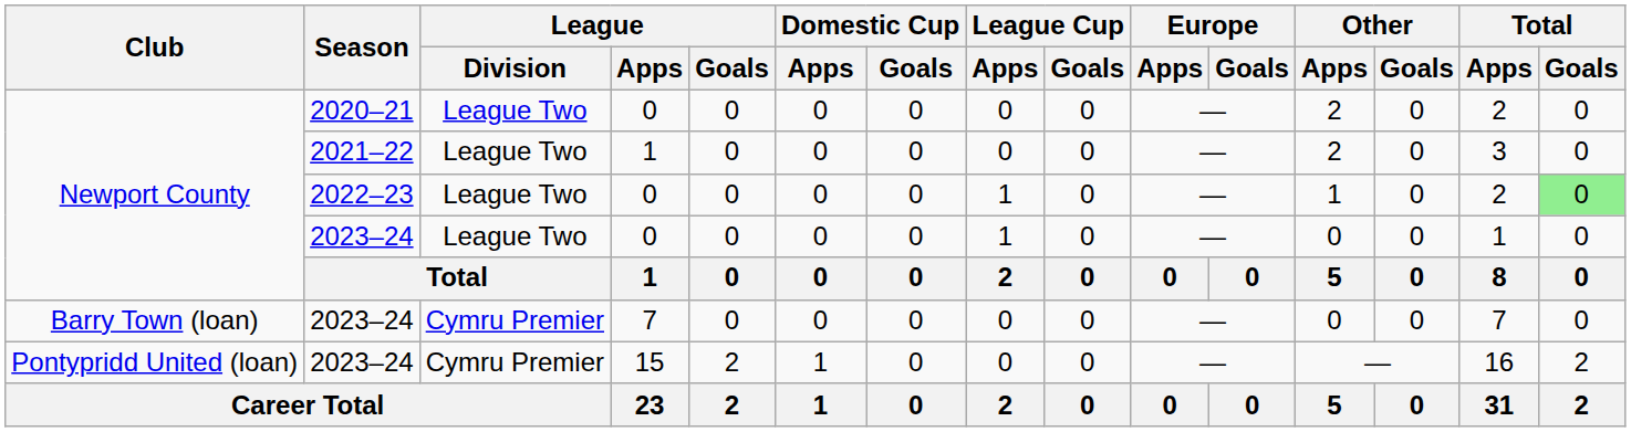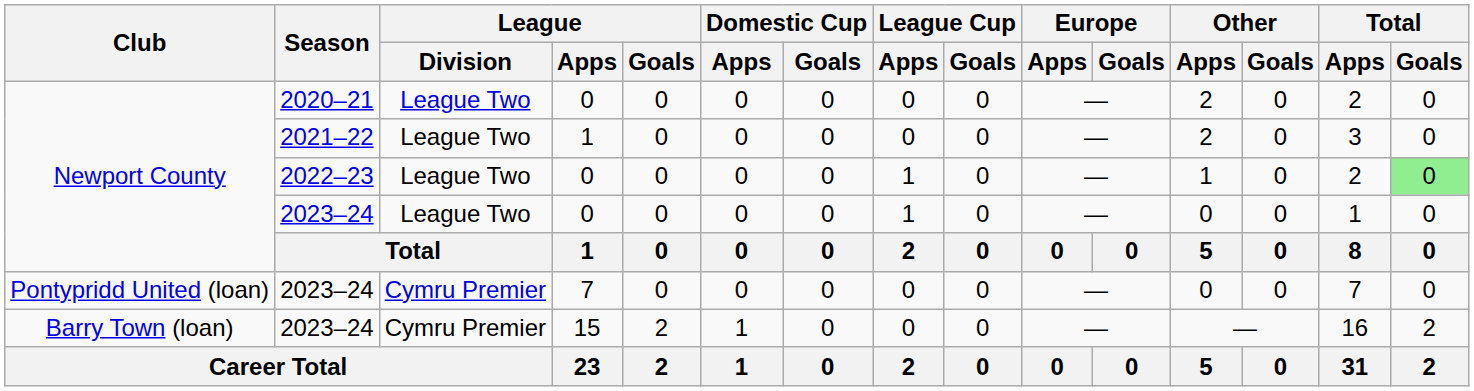2023–24 / 7 | Club: Barry Town (loan) -> Pontypridd United (loan)
2023–24 / 15 | Club: Pontypridd United (loan) -> Barry Town (loan)
